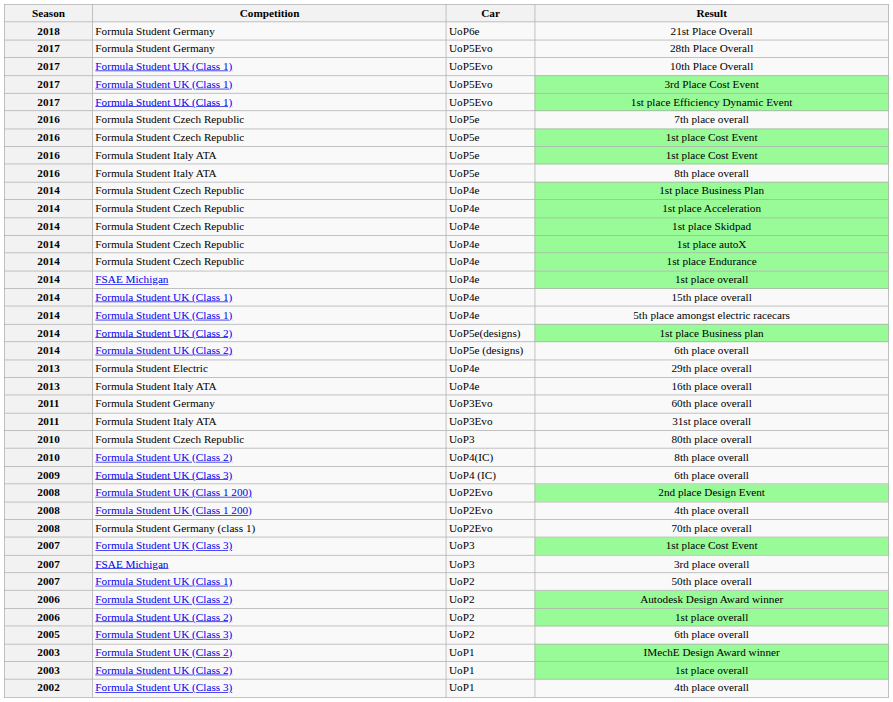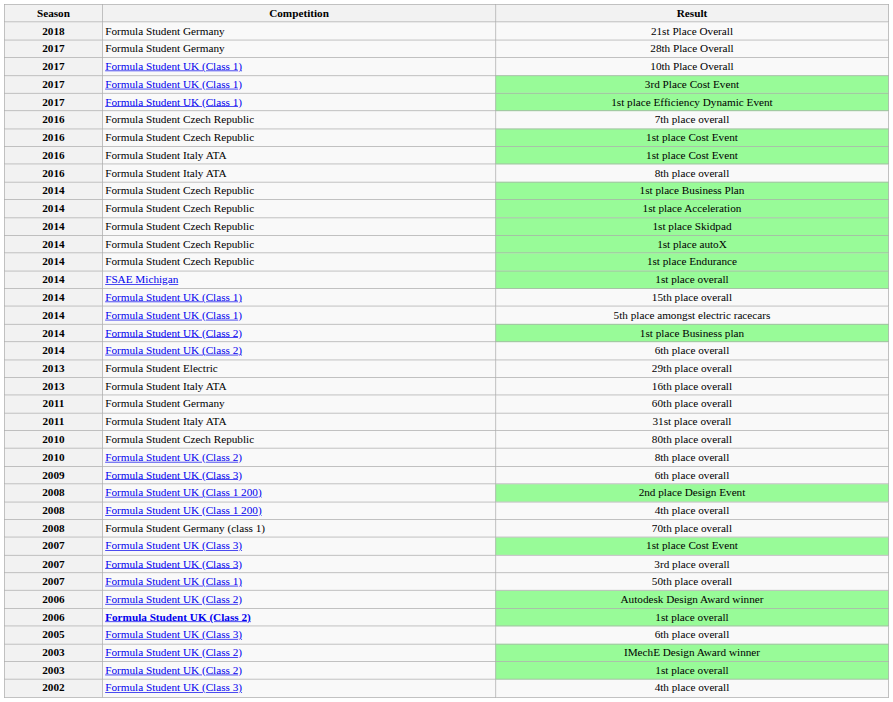- column: Car | UoP6e | UoP5Evo | UoP5Evo | UoP5Evo | UoP5Evo | UoP5e | UoP5e | UoP5e | UoP5e | UoP4e | UoP4e | UoP4e | UoP4e | UoP4e | UoP4e | UoP4e | UoP4e | UoP5e(designs) | UoP5e (designs) | UoP4e | UoP4e | UoP3Evo | UoP3Evo | UoP3 | UoP4(IC) | UoP4 (IC) | UoP2Evo | UoP2Evo | UoP2Evo | UoP3 | UoP3 | UoP2 | UoP2 | UoP2 | UoP2 | UoP1 | UoP1 | UoP1
3rd place overall | Competition: FSAE Michigan -> Formula Student UK (Class 3)
2006 / 1st place overall | Competition: normal -> bold
